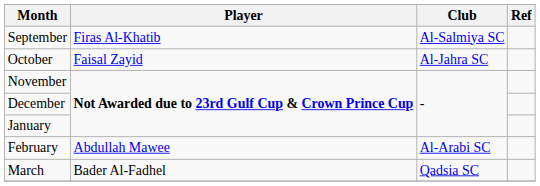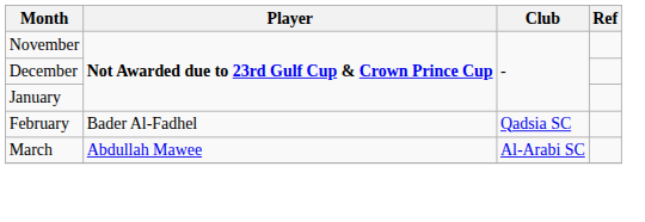- row: September | Firas Al-Khatib | Al-Salmiya SC
- row: October | Faisal Zayid | Al-Jahra SC
February | Player: Abdullah Mawee -> Bader Al-Fadhel
February | Club: Al-Arabi SC -> Qadsia SC
March | Player: Bader Al-Fadhel -> Abdullah Mawee
March | Club: Qadsia SC -> Al-Arabi SC
